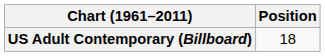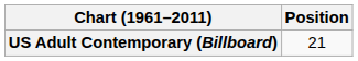US Adult Contemporary (Billboard) | Position: 18 -> 21
